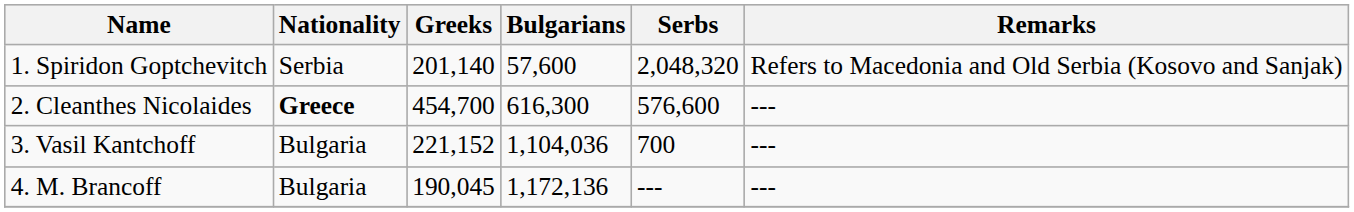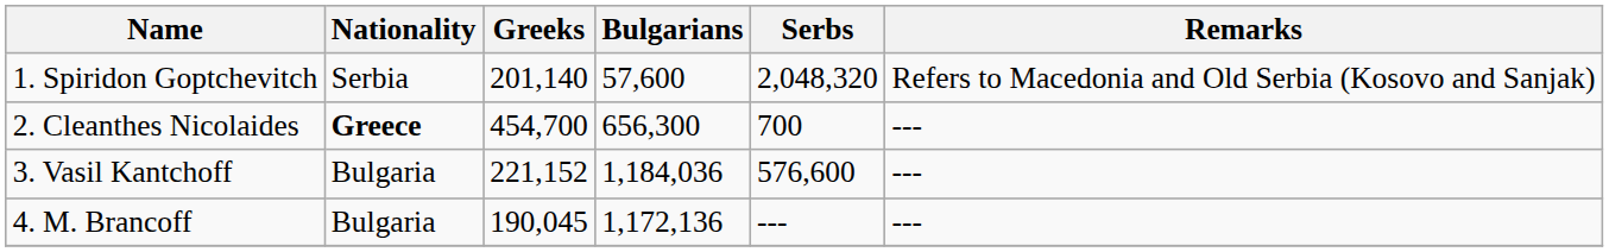2. Cleanthes Nicolaides | Bulgarians: 616,300 -> 656,300
2. Cleanthes Nicolaides | Serbs: 576,600 -> 700
3. Vasil Kantchoff | Bulgarians: 1,104,036 -> 1,184,036
3. Vasil Kantchoff | Serbs: 700 -> 576,600
